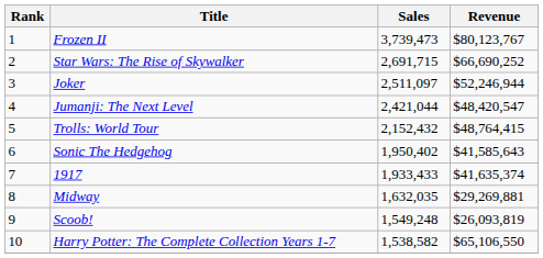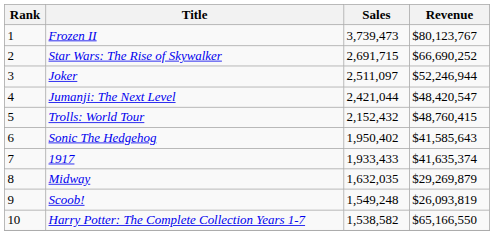Trolls: World Tour | Revenue: $48,764,415 -> $48,760,415
Midway | Revenue: $29,269,881 -> $29,269,879
Harry Potter: The Complete Collection Years 1-7 | Revenue: $65,106,550 -> $65,166,550
